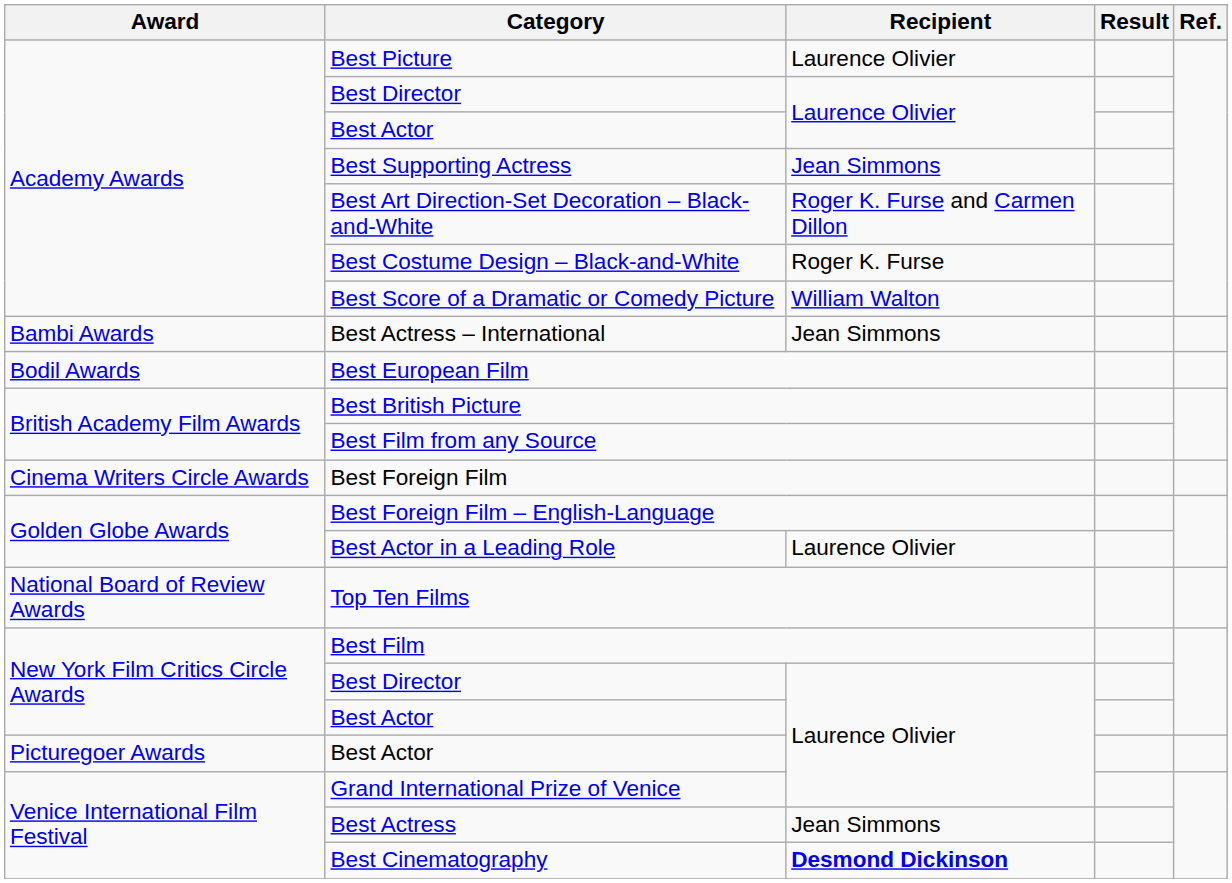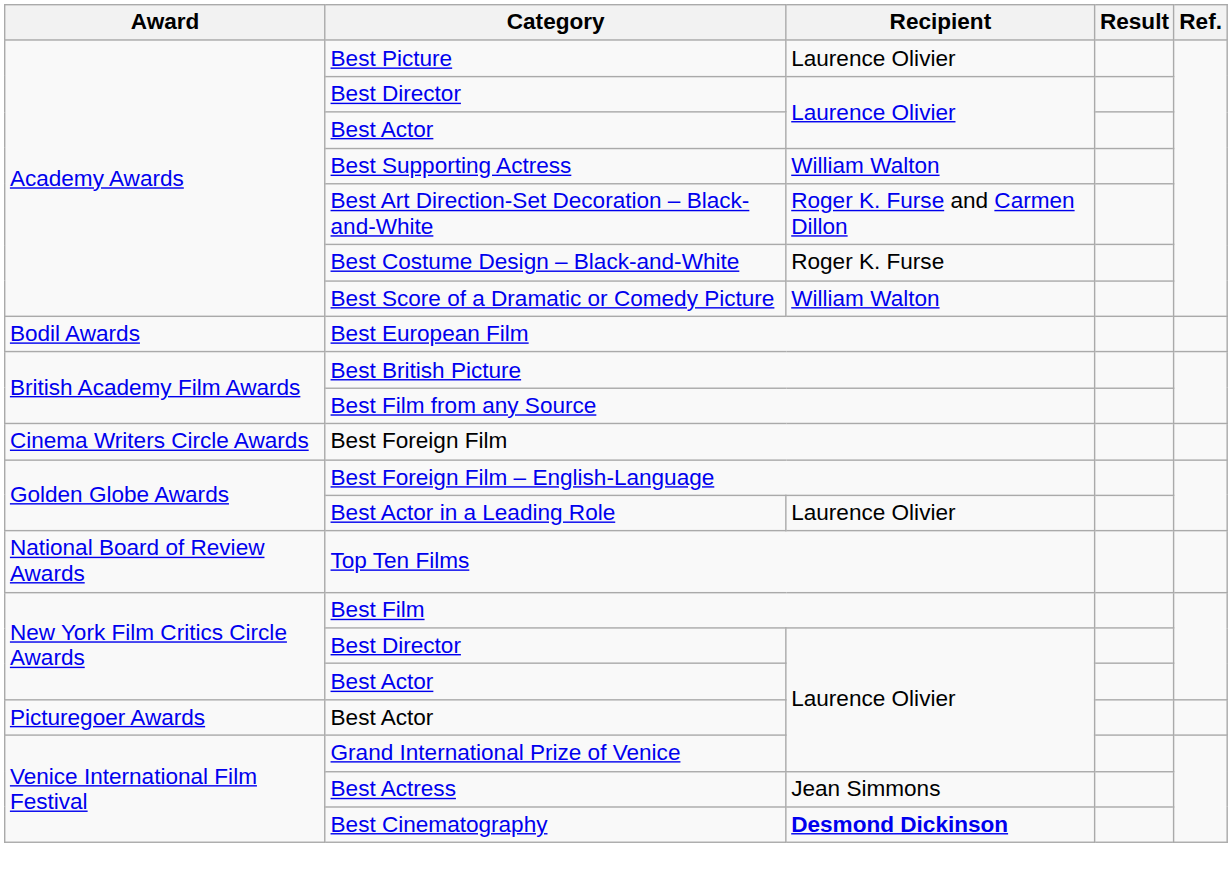Best Supporting Actress | Recipient: Jean Simmons -> William Walton
- row: Bambi Awards | Best Actress – International | Jean Simmons
